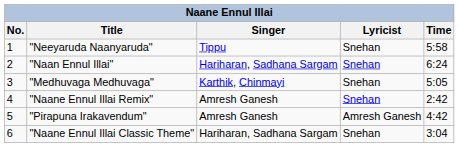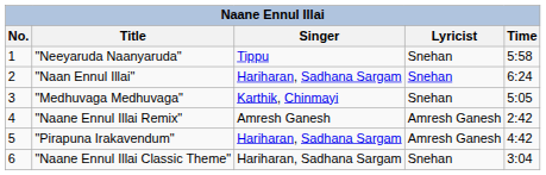"Naane Ennul Illai Remix" | Lyricist: Snehan -> Amresh Ganesh
"Pirapuna Irakavendum" | Singer: Amresh Ganesh -> Hariharan, Sadhana Sargam
